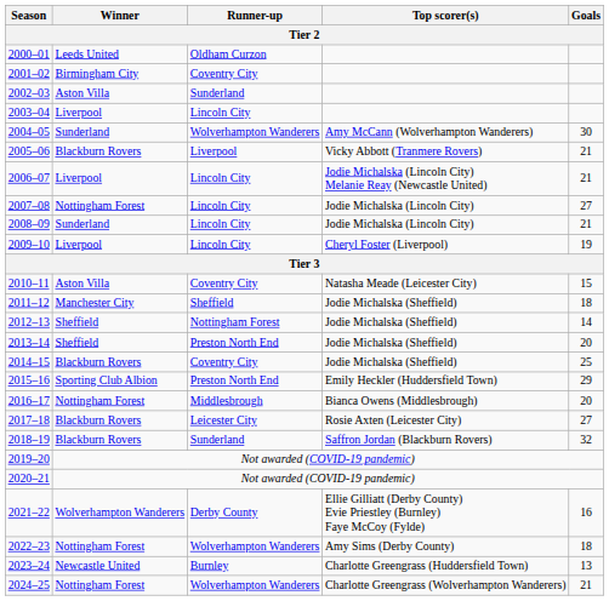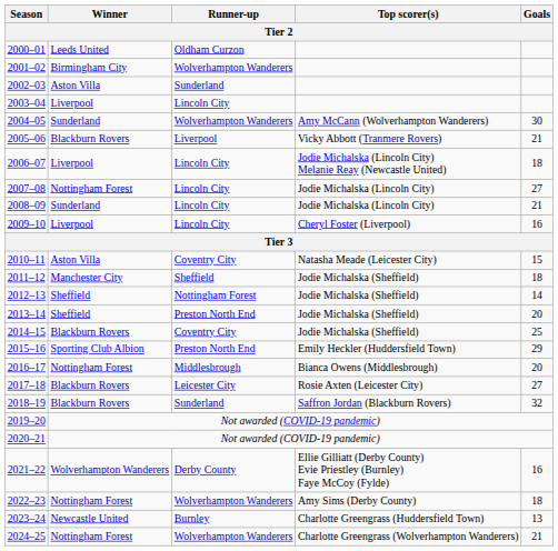2001–02 | Runner-up: Coventry City -> Wolverhampton Wanderers
2006–07 | Goals: 21 -> 18
2009–10 | Goals: 19 -> 16
